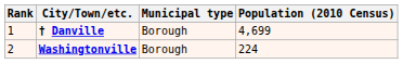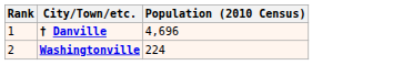- column: Municipal type | Borough | Borough
† Danville | Population (2010 Census): 4,699 -> 4,696
